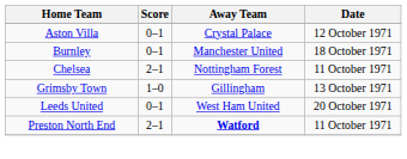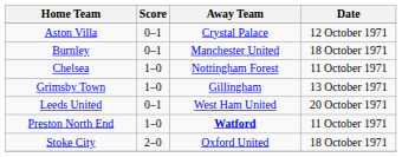Chelsea | Score: 2–1 -> 1–0
Preston North End | Score: 2–1 -> 1–0
+ row: Stoke City | 2–0 | Oxford United | 18 October 1971
